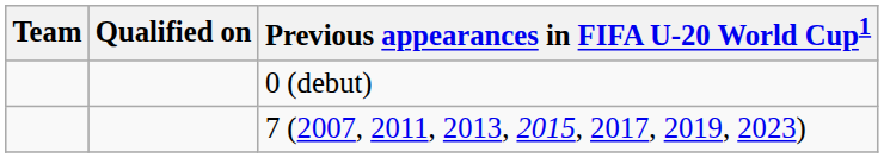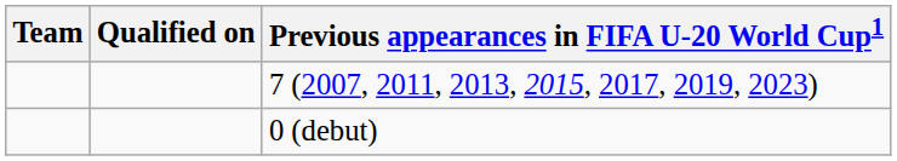rows swapped: 0 (debut) <-> 7 (2007, 2011, 2013, 2015, 2017, 2019, 2023)
